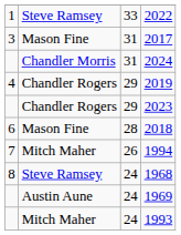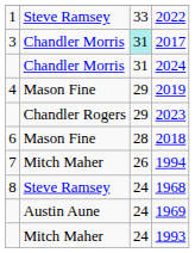2017 | column 2: Mason Fine -> Chandler Morris
2017 | column 3: no background -> paleturquoise background
2019 | column 2: Chandler Rogers -> Mason Fine
